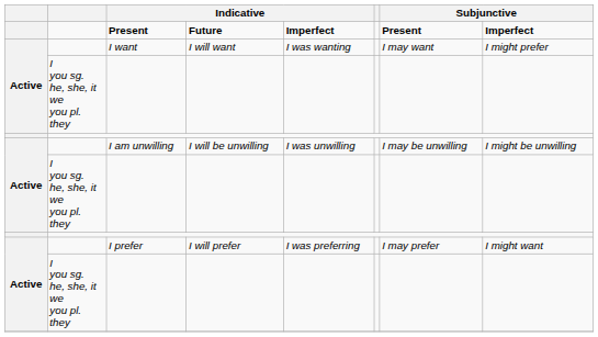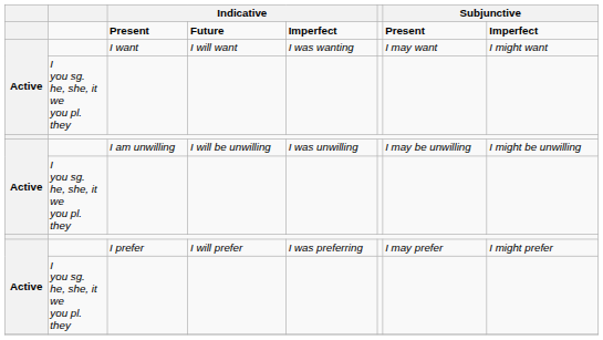I want | column 8: I might prefer -> I might want
I prefer | column 8: I might want -> I might prefer
